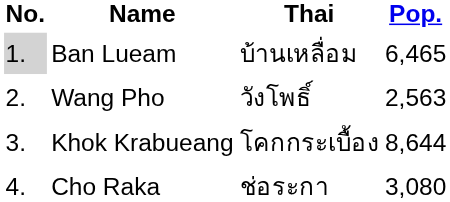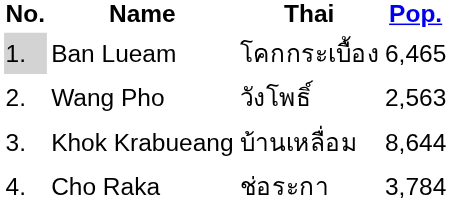Ban Lueam | Thai: บ้านเหลื่อม -> โคกกระเบื้อง
Khok Krabueang | Thai: โคกกระเบื้อง -> บ้านเหลื่อม
Cho Raka | Pop.: 3,080 -> 3,784
